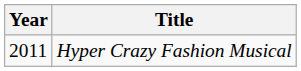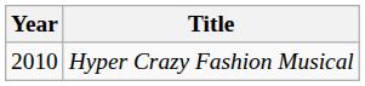Hyper Crazy Fashion Musical | Year: 2011 -> 2010
